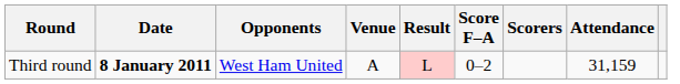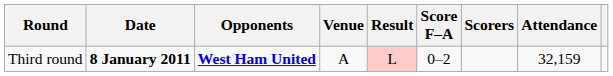Third round | Opponents: normal -> bold
Third round | Attendance: 31,159 -> 32,159
